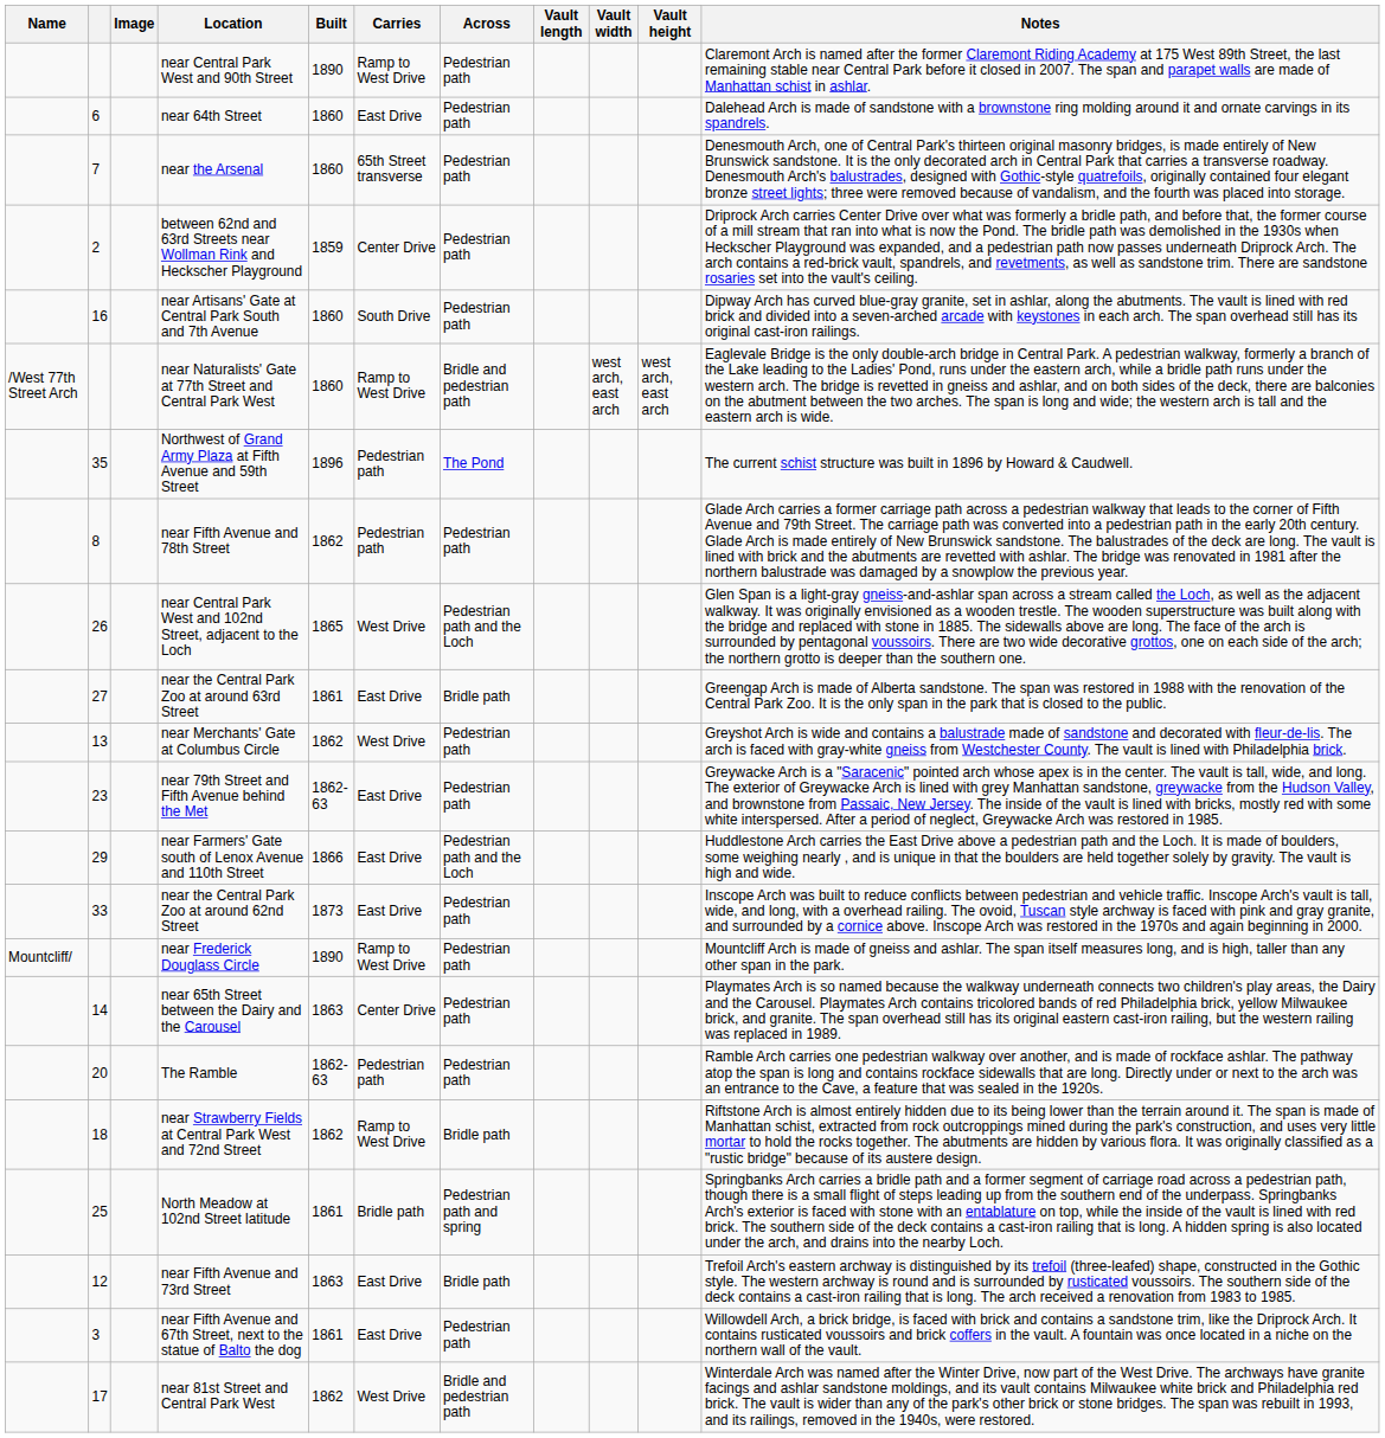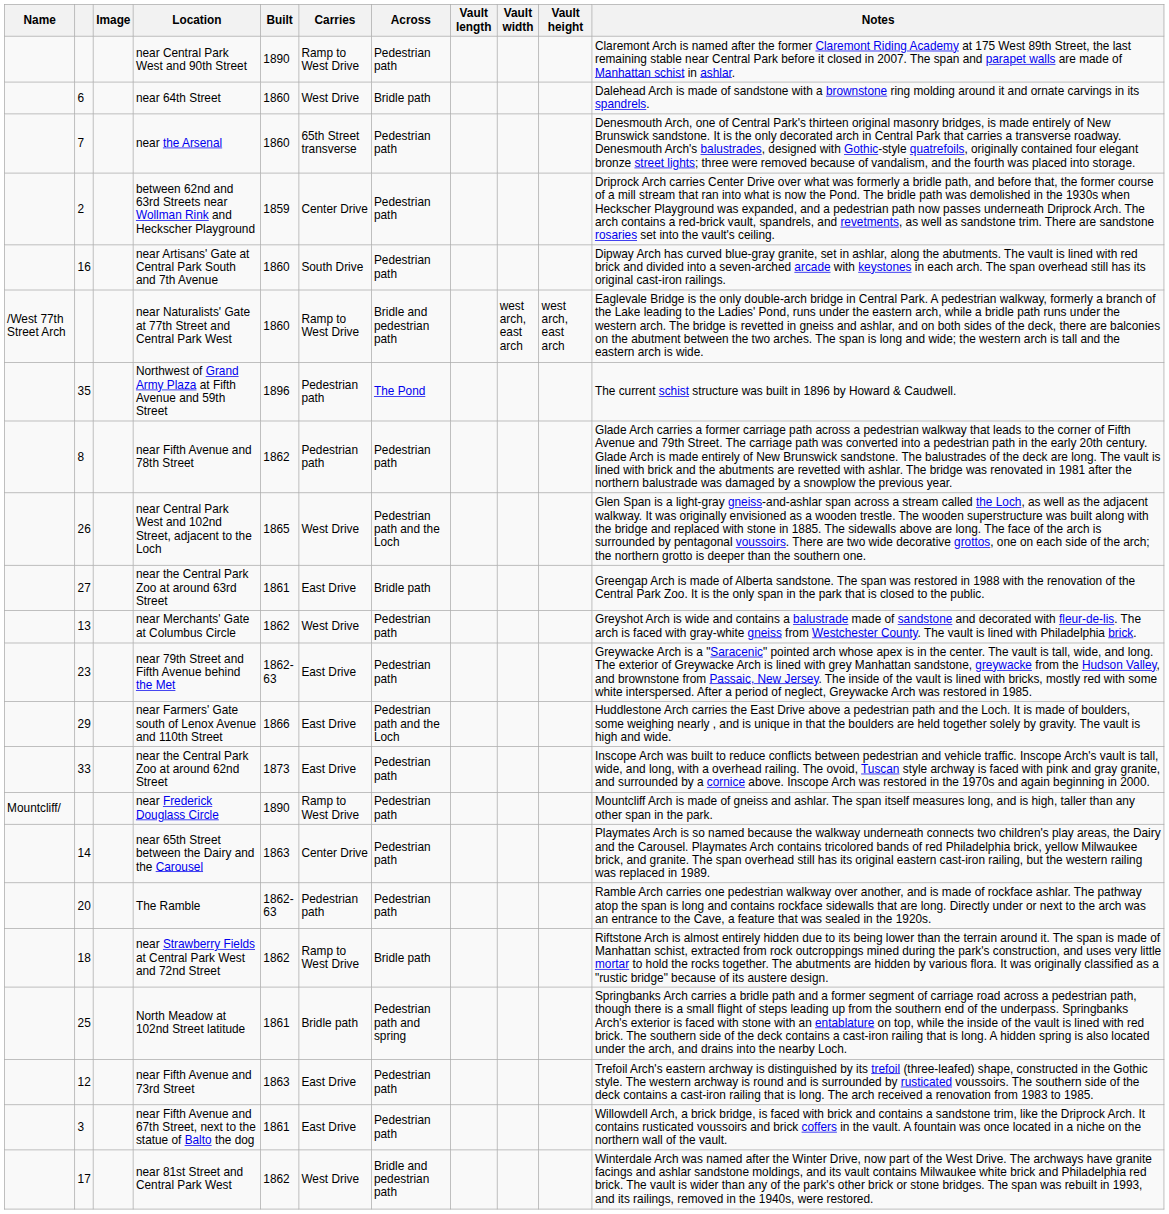near 64th Street | Carries: East Drive -> West Drive
near 64th Street | Across: Pedestrian path -> Bridle path
near Fifth Avenue and 73rd Street | Across: Bridle path -> Pedestrian path
